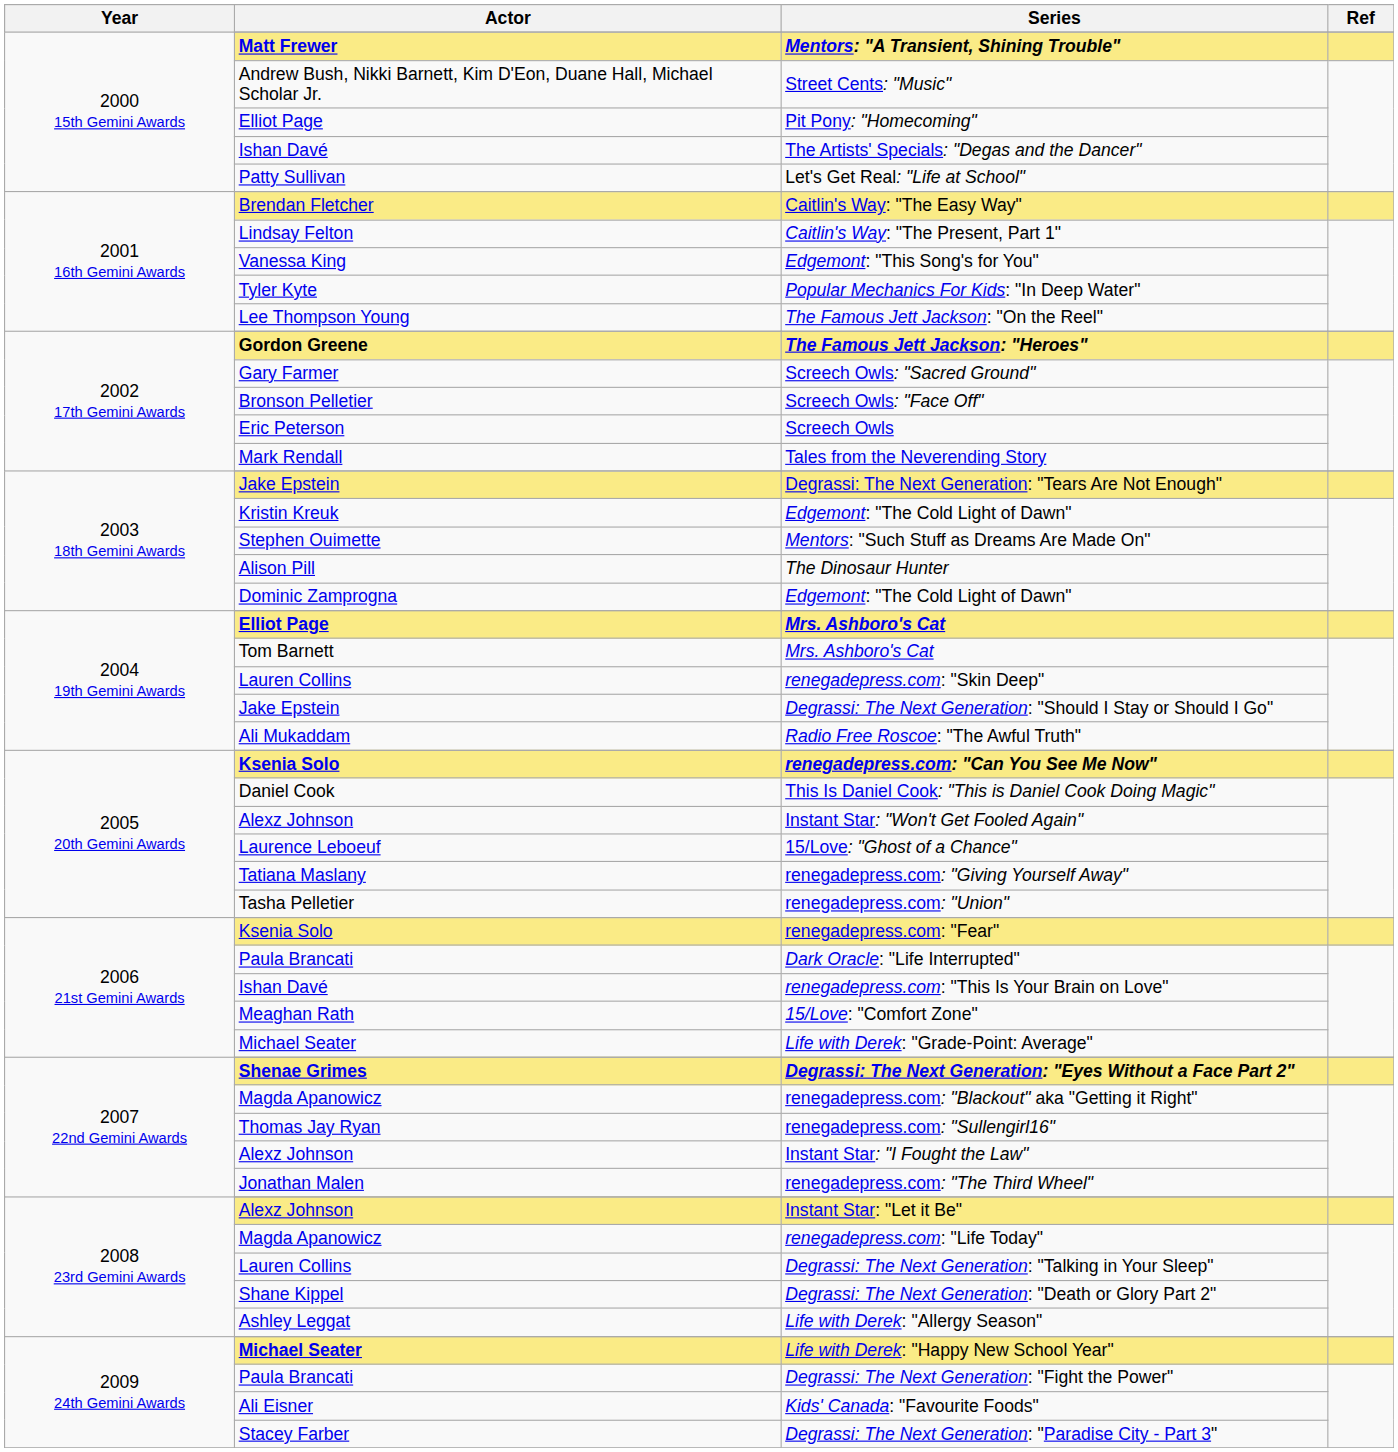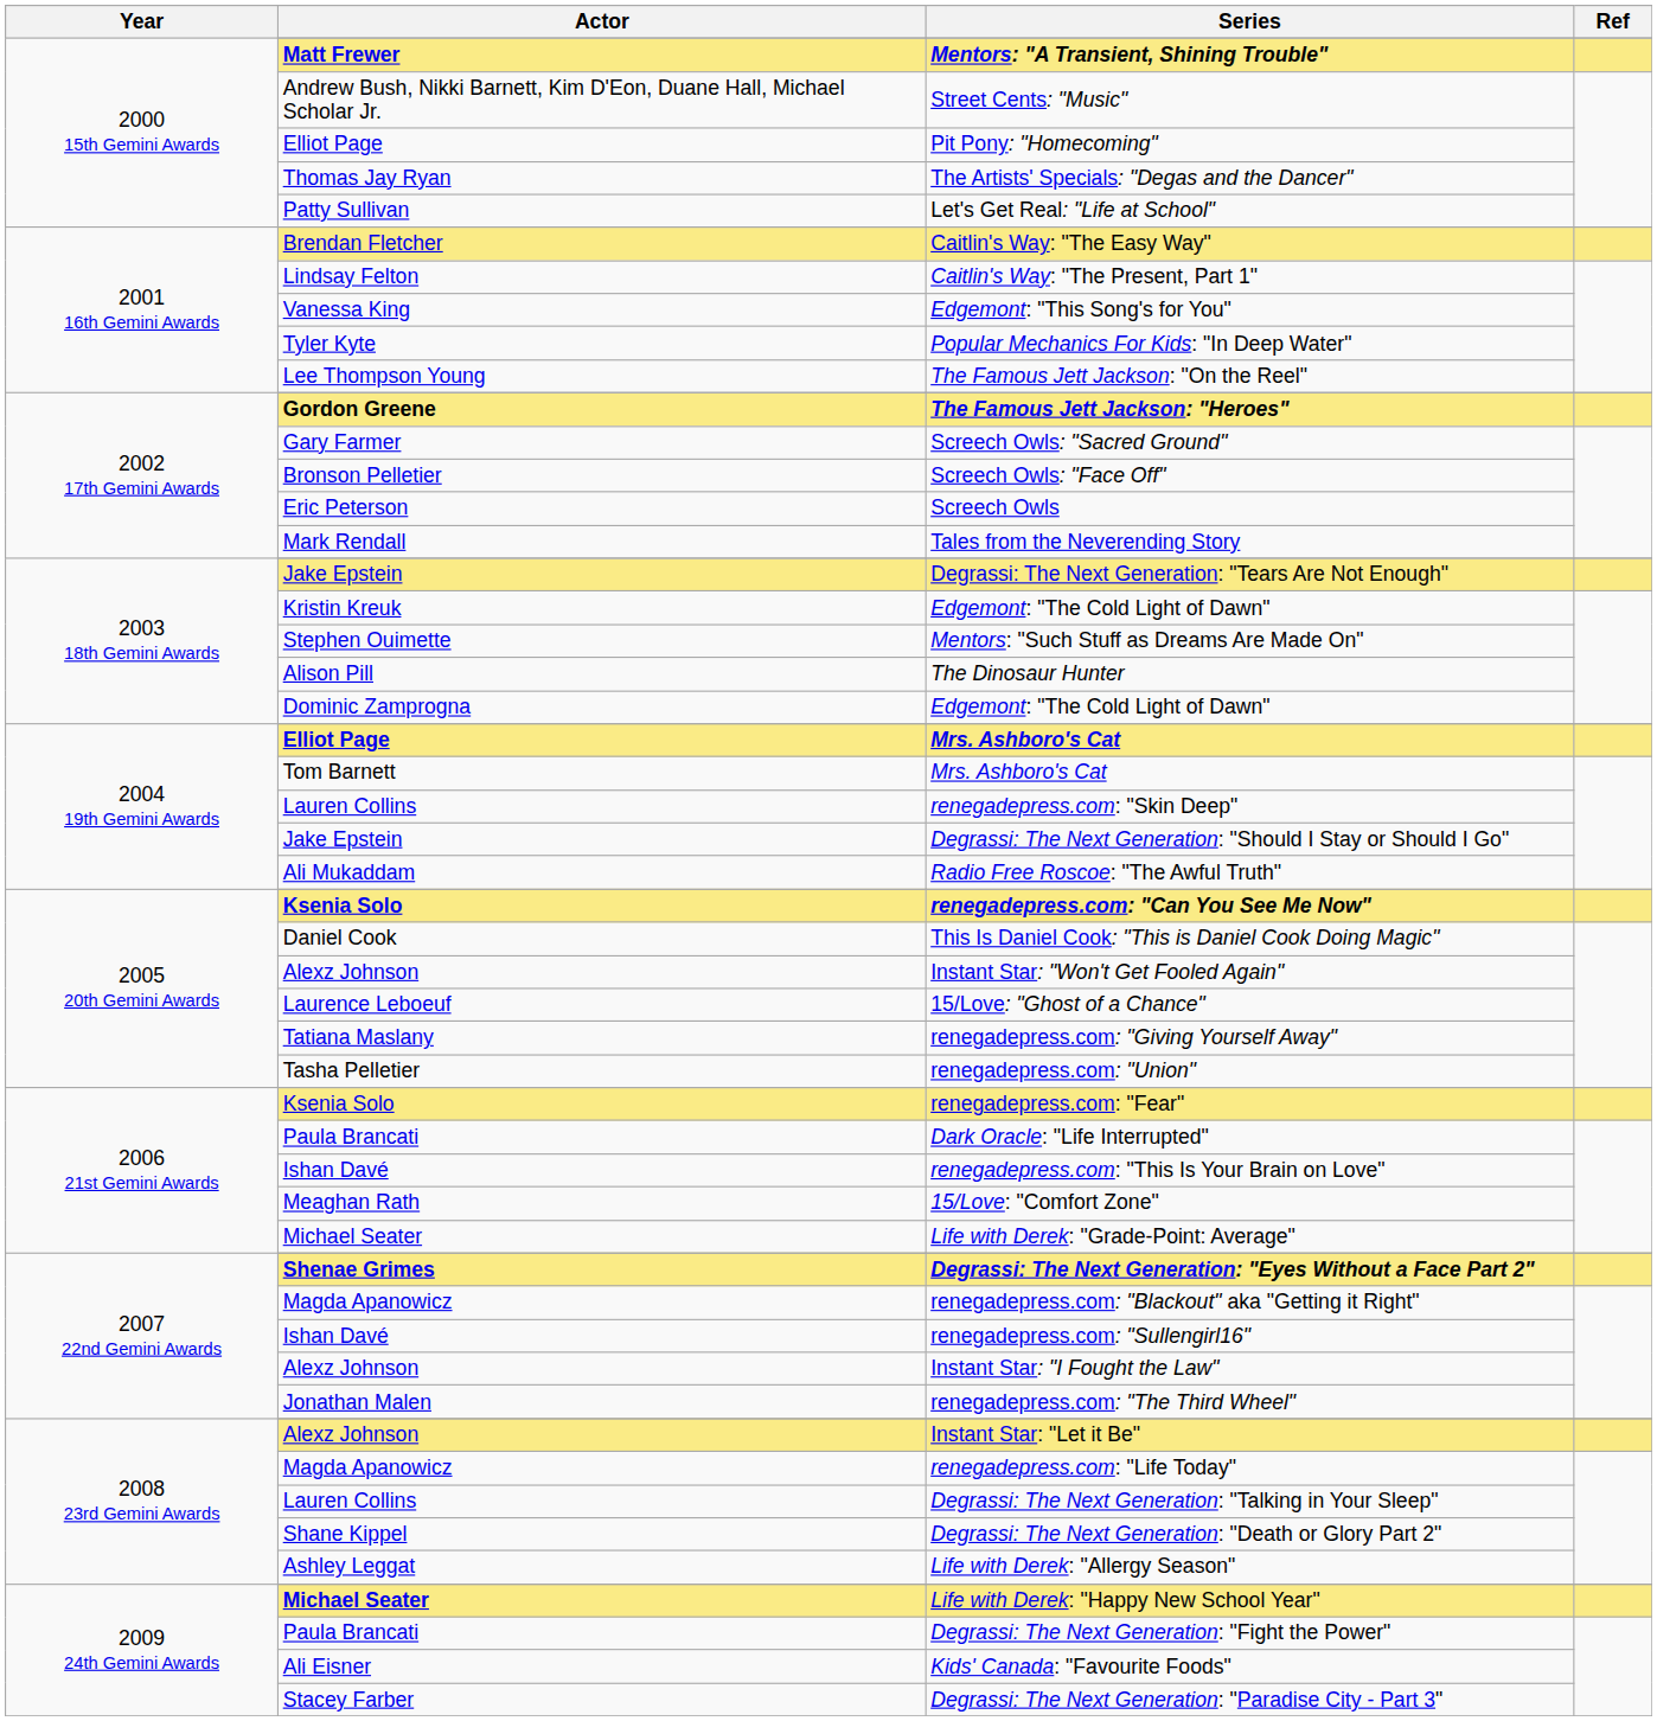The Artists' Specials: "Degas and the Dancer" | Actor: Ishan Davé -> Thomas Jay Ryan
renegadepress.com: "Sullengirl16" | Actor: Thomas Jay Ryan -> Ishan Davé
